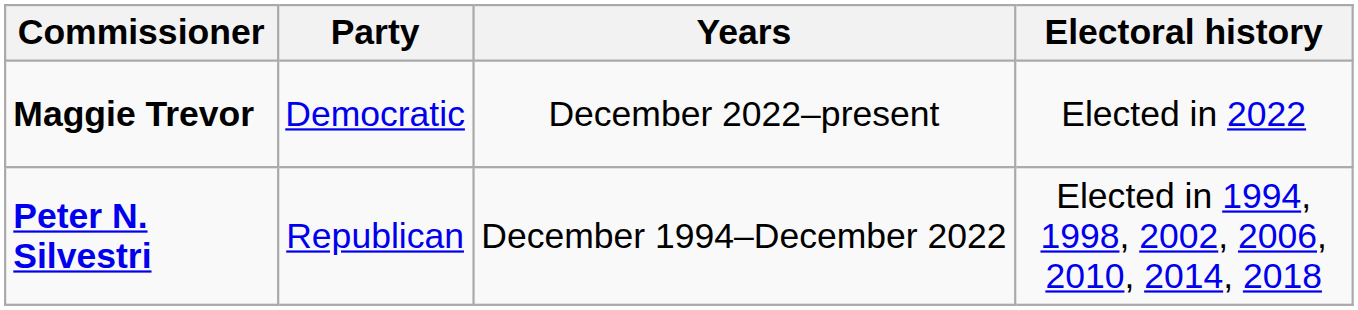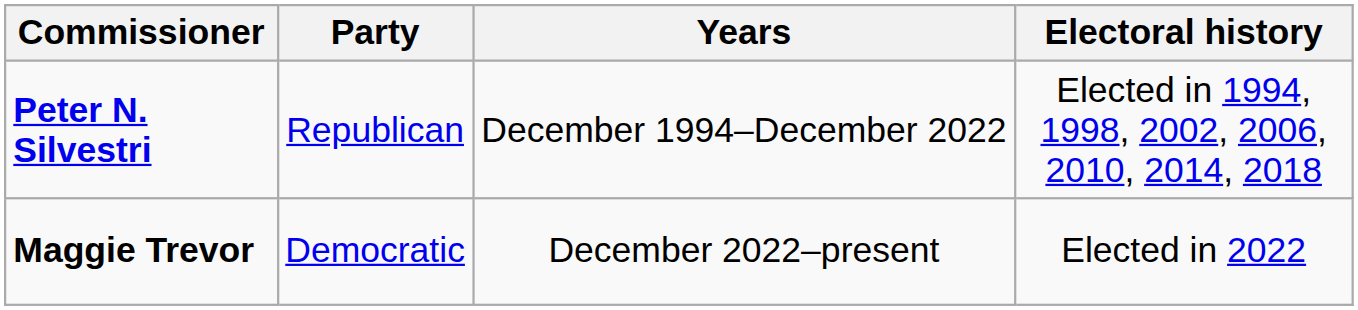rows swapped: Peter N. Silvestri <-> Maggie Trevor
